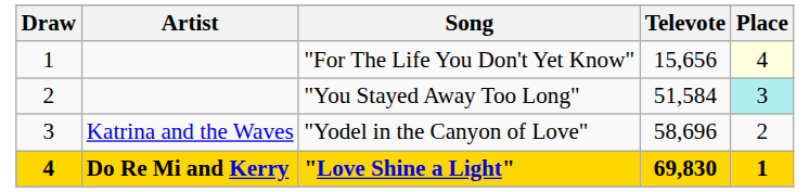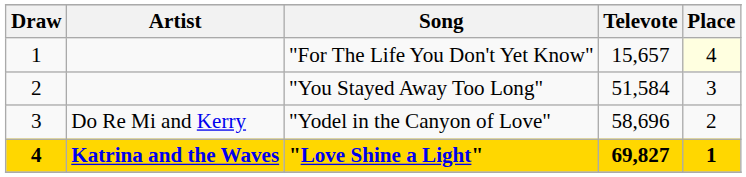"For The Life You Don't Yet Know" | Televote: 15,656 -> 15,657
"You Stayed Away Too Long" | Place: paleturquoise background -> no background
"Yodel in the Canyon of Love" | Artist: Katrina and the Waves -> Do Re Mi and Kerry
"Love Shine a Light" | Artist: Do Re Mi and Kerry -> Katrina and the Waves
"Love Shine a Light" | Televote: 69,830 -> 69,827
